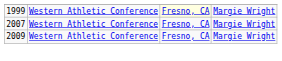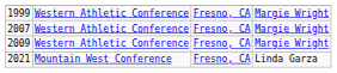1999 | column 3: lightyellow background -> no background
+ row: 2021 | Mountain West Conference | Fresno, CA | Linda Garza
